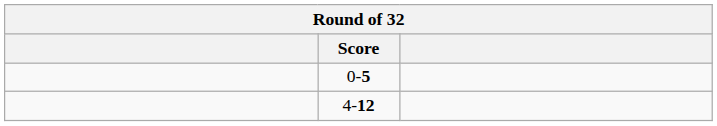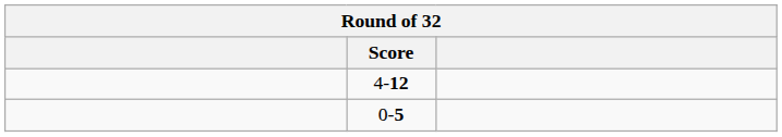rows swapped: 4-12 <-> 0-5
